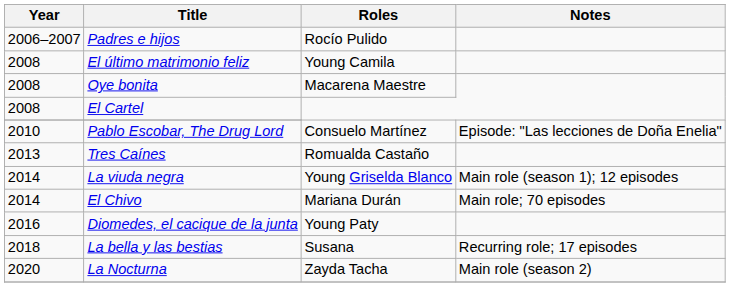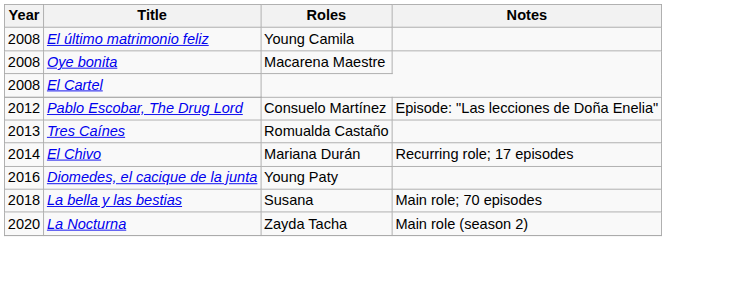- row: 2006–2007 | Padres e hijos | Rocío Pulido
Pablo Escobar, The Drug Lord | Year: 2010 -> 2012
- row: 2014 | La viuda negra | Young Griselda Blanco | Main role (season 1); 12 episodes
El Chivo | Notes: Main role; 70 episodes -> Recurring role; 17 episodes
La bella y las bestias | Notes: Recurring role; 17 episodes -> Main role; 70 episodes
